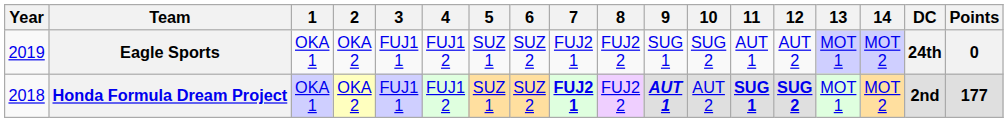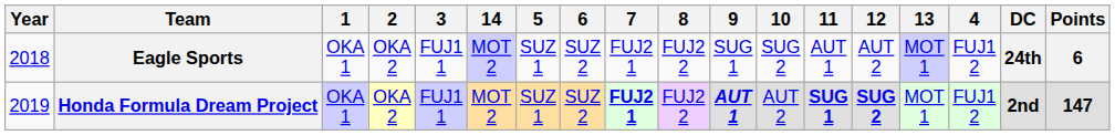columns swapped: 4 <-> 14
Eagle Sports | Year: 2019 -> 2018
Eagle Sports | Points: 0 -> 6
Honda Formula Dream Project | Year: 2018 -> 2019
Honda Formula Dream Project | Points: 177 -> 147
